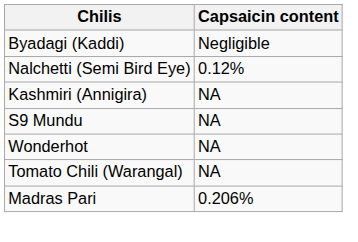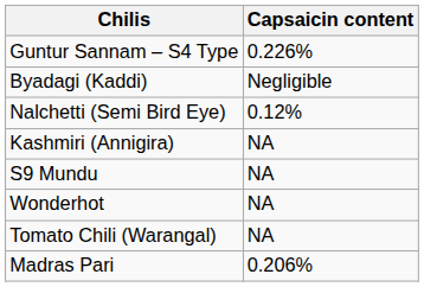+ row: Guntur Sannam – S4 Type | 0.226%
